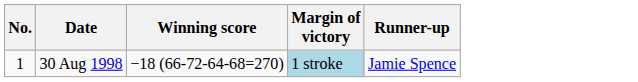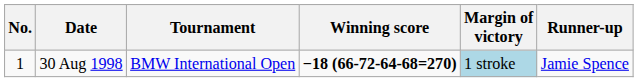+ column: Tournament | BMW International Open
30 Aug 1998 | Winning score: normal -> bold
